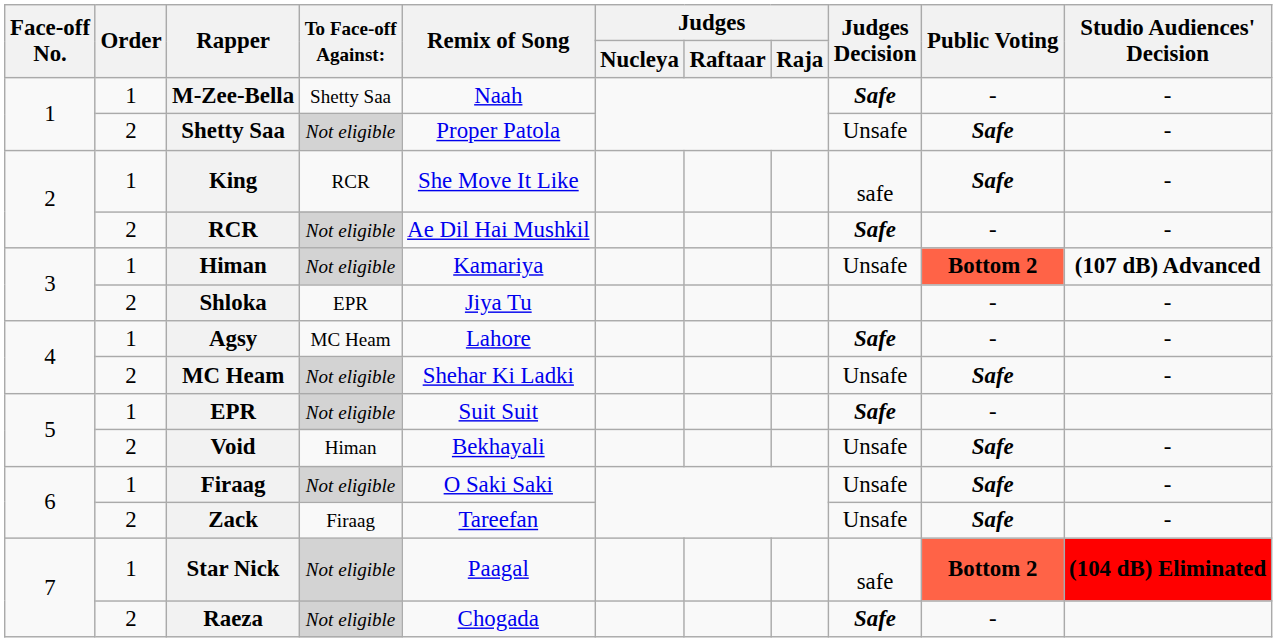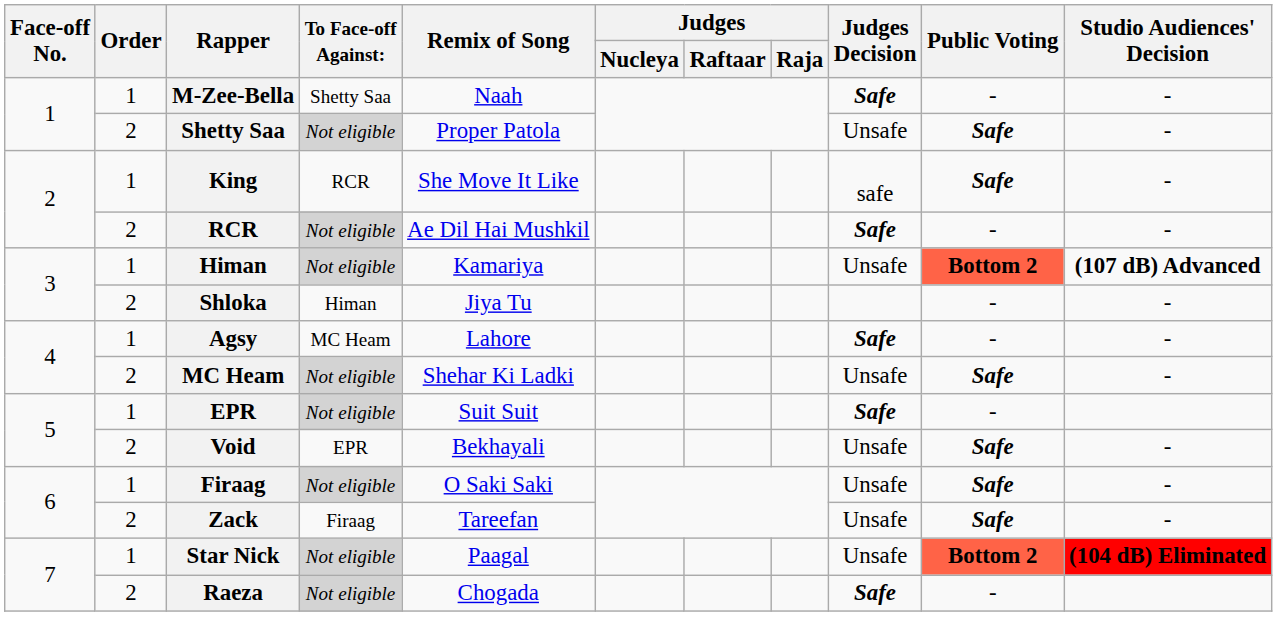Shloka | To Face-off Against:: EPR -> Himan
Void | To Face-off Against:: Himan -> EPR
Star Nick | Judges Decision: safe -> Unsafe
